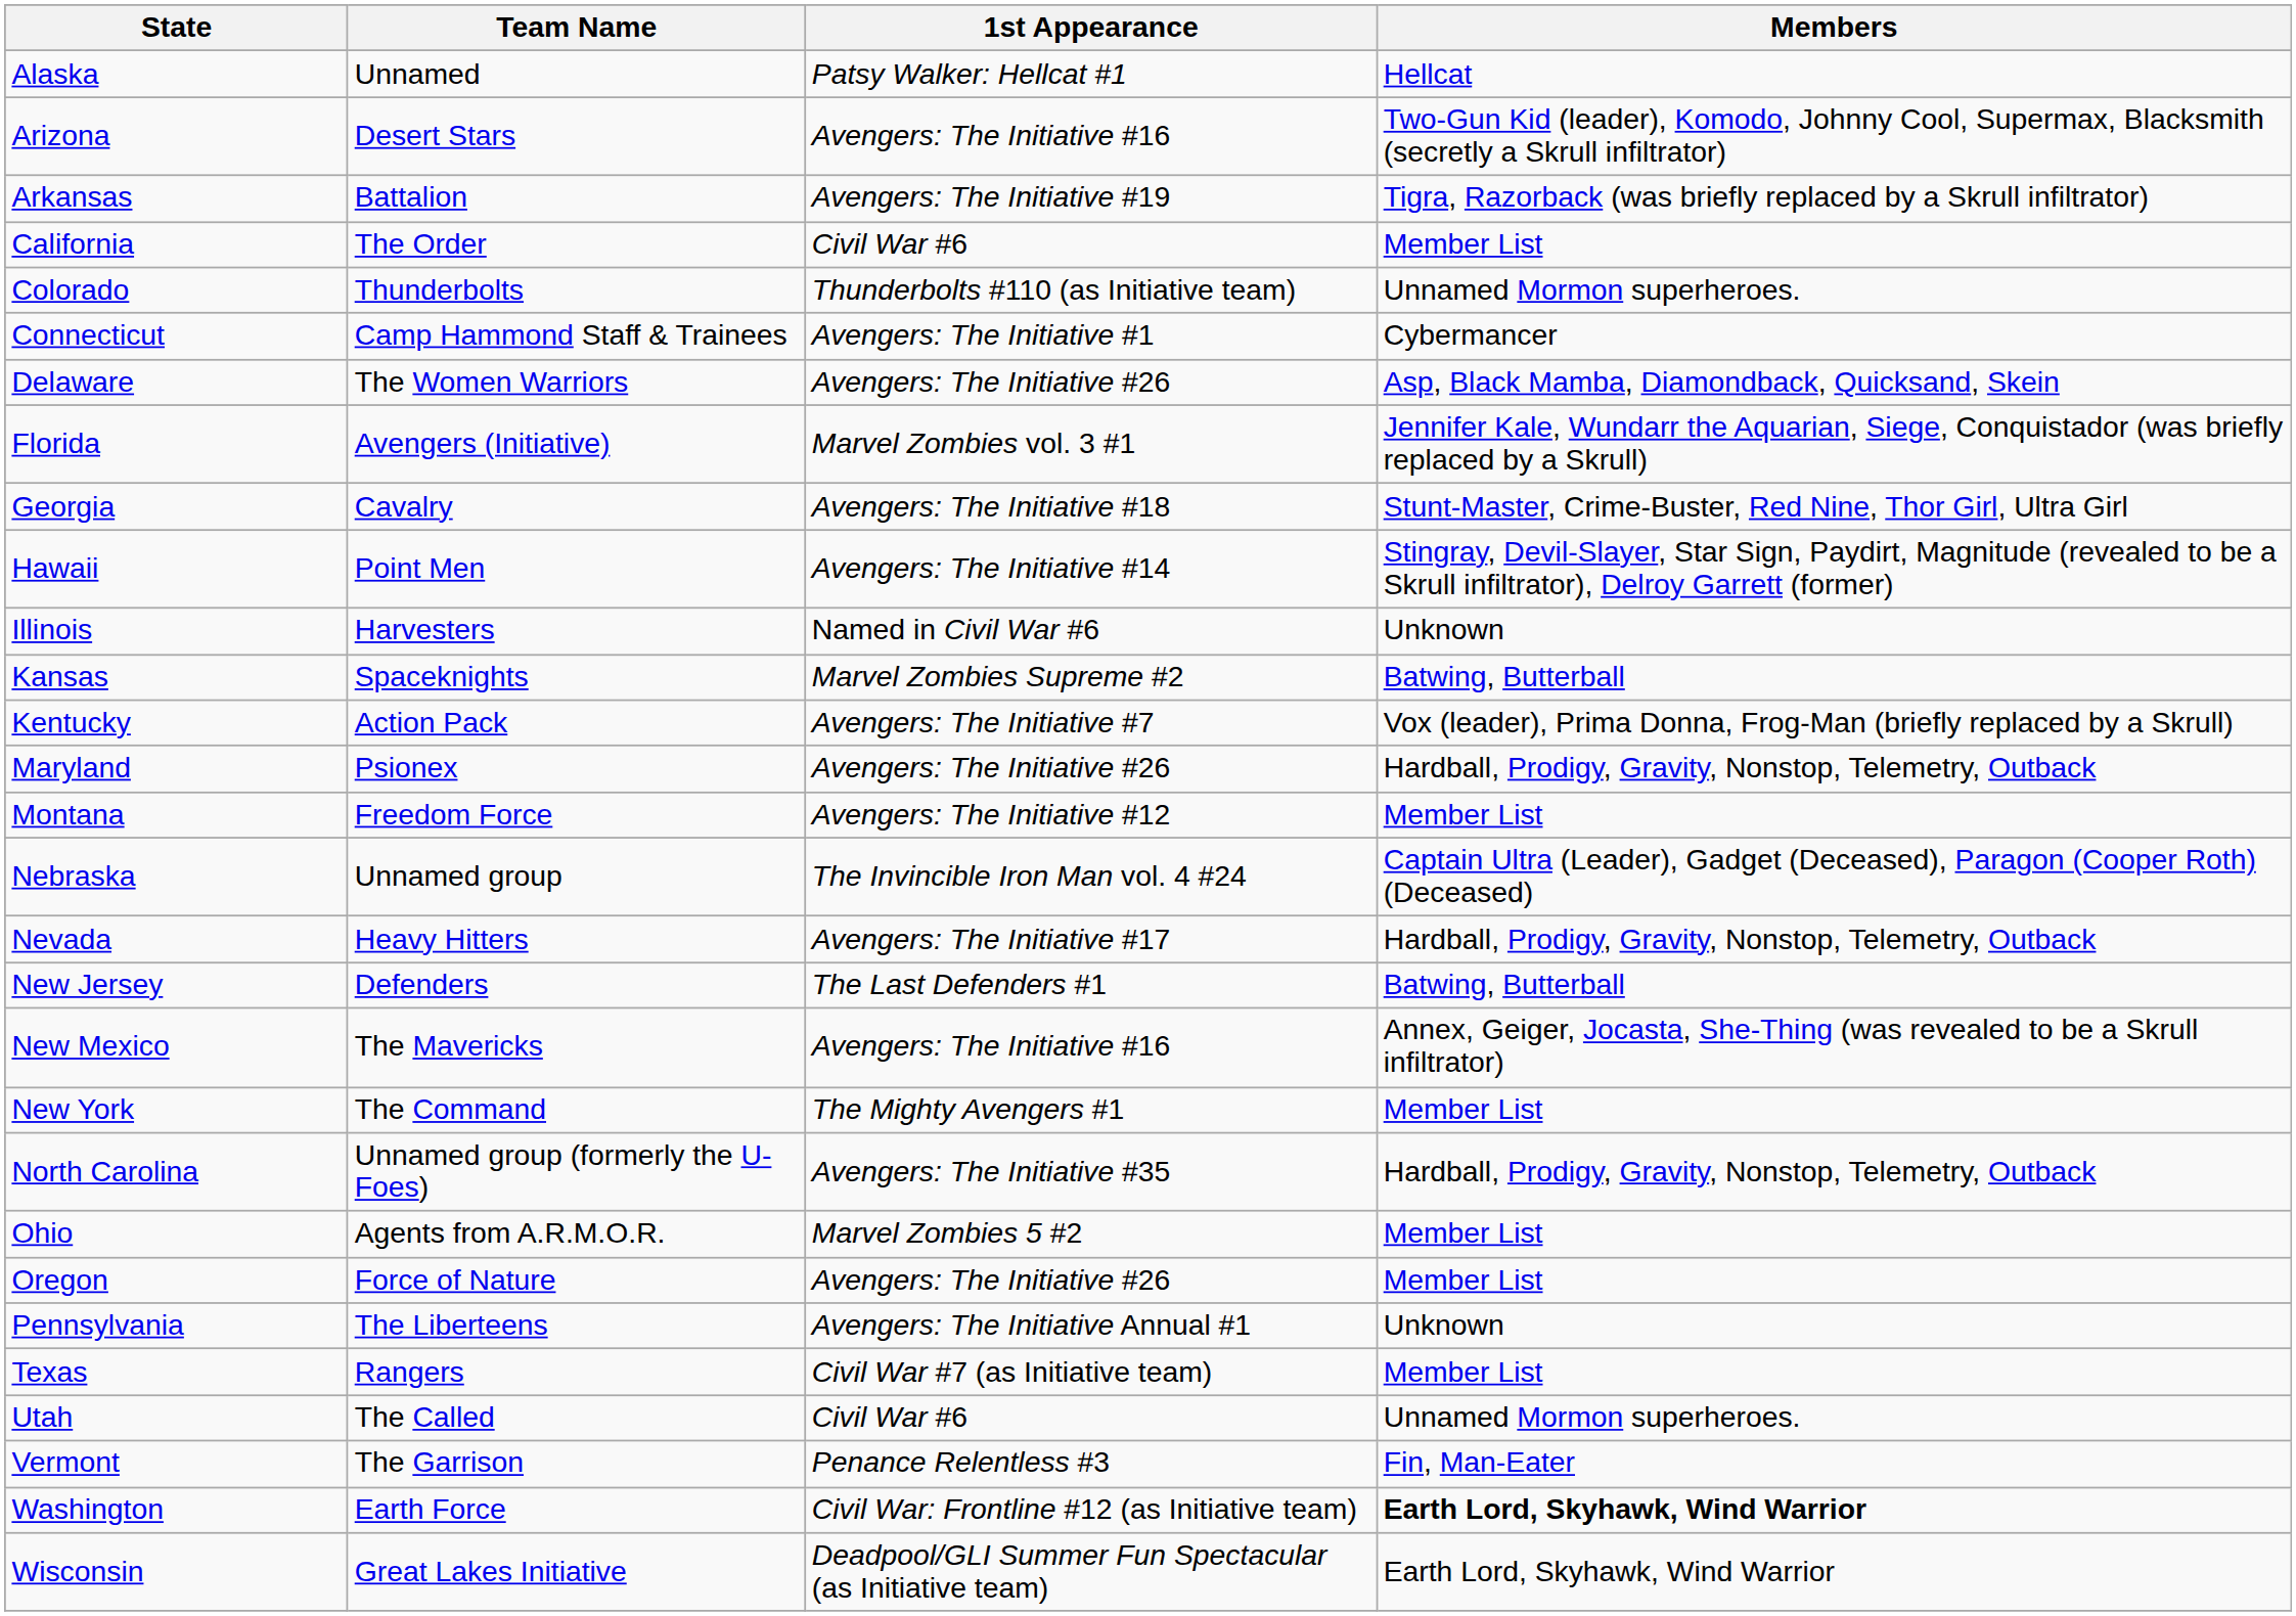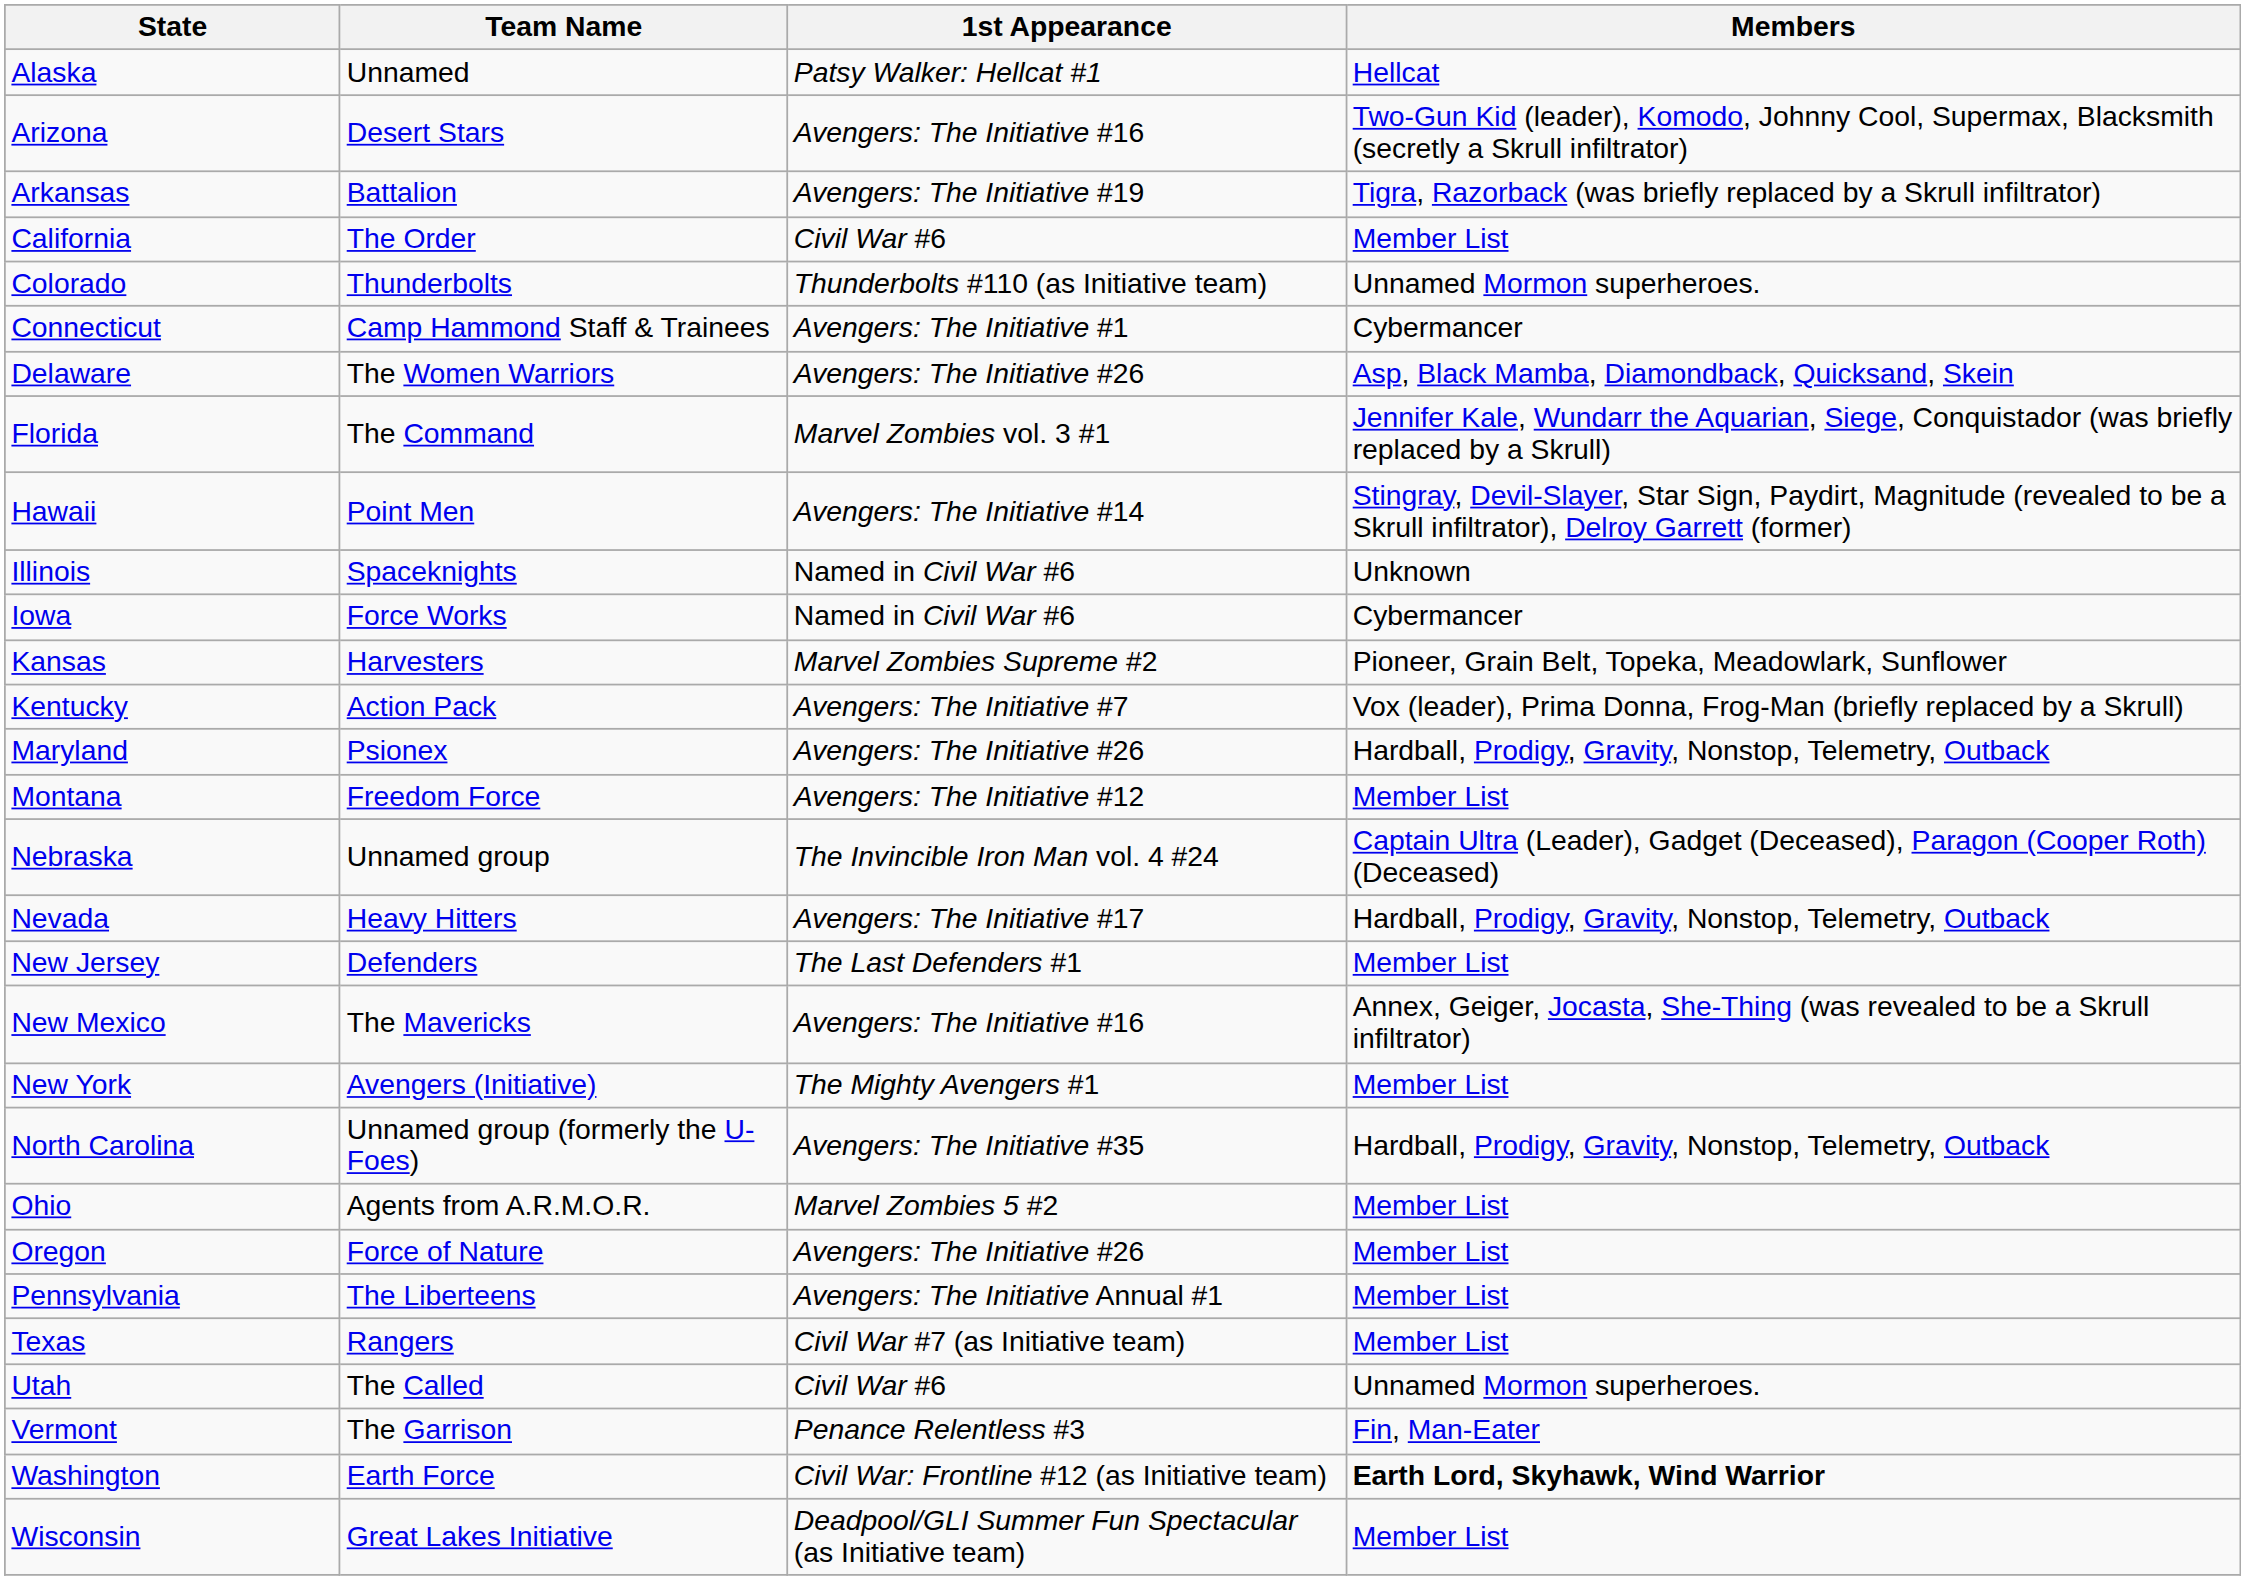Florida | Team Name: Avengers (Initiative) -> The Command
- row: Georgia | Cavalry | Avengers: The Initiative #18 | Stunt-Master, Crime-Buster, Red Nine, Thor Girl, Ultra Girl
Illinois | Team Name: Harvesters -> Spaceknights
+ row: Iowa | Force Works | Named in Civil War #6 | Cybermancer
Kansas | Team Name: Spaceknights -> Harvesters
Kansas | Members: Batwing, Butterball -> Pioneer, Grain Belt, Topeka, Meadowlark, Sunflower
New Jersey | Members: Batwing, Butterball -> Member List
New York | Team Name: The Command -> Avengers (Initiative)
Pennsylvania | Members: Unknown -> Member List
Wisconsin | Members: Earth Lord, Skyhawk, Wind Warrior -> Member List
